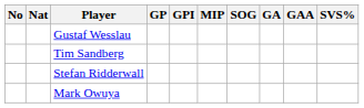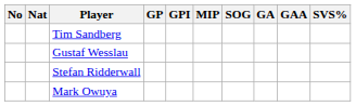rows swapped: Tim Sandberg <-> Gustaf Wesslau
